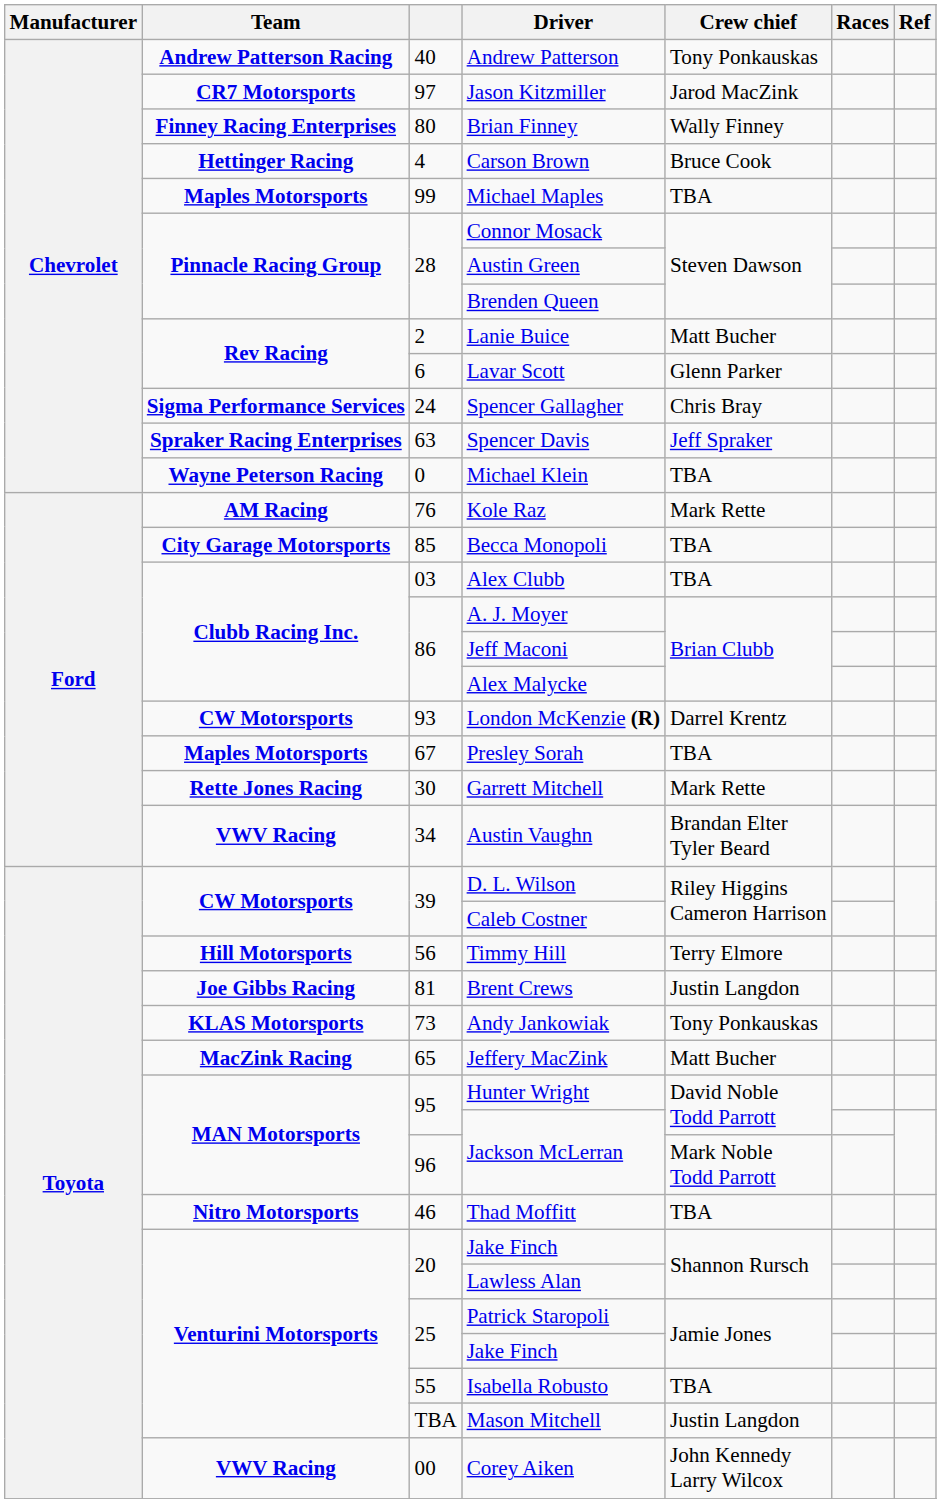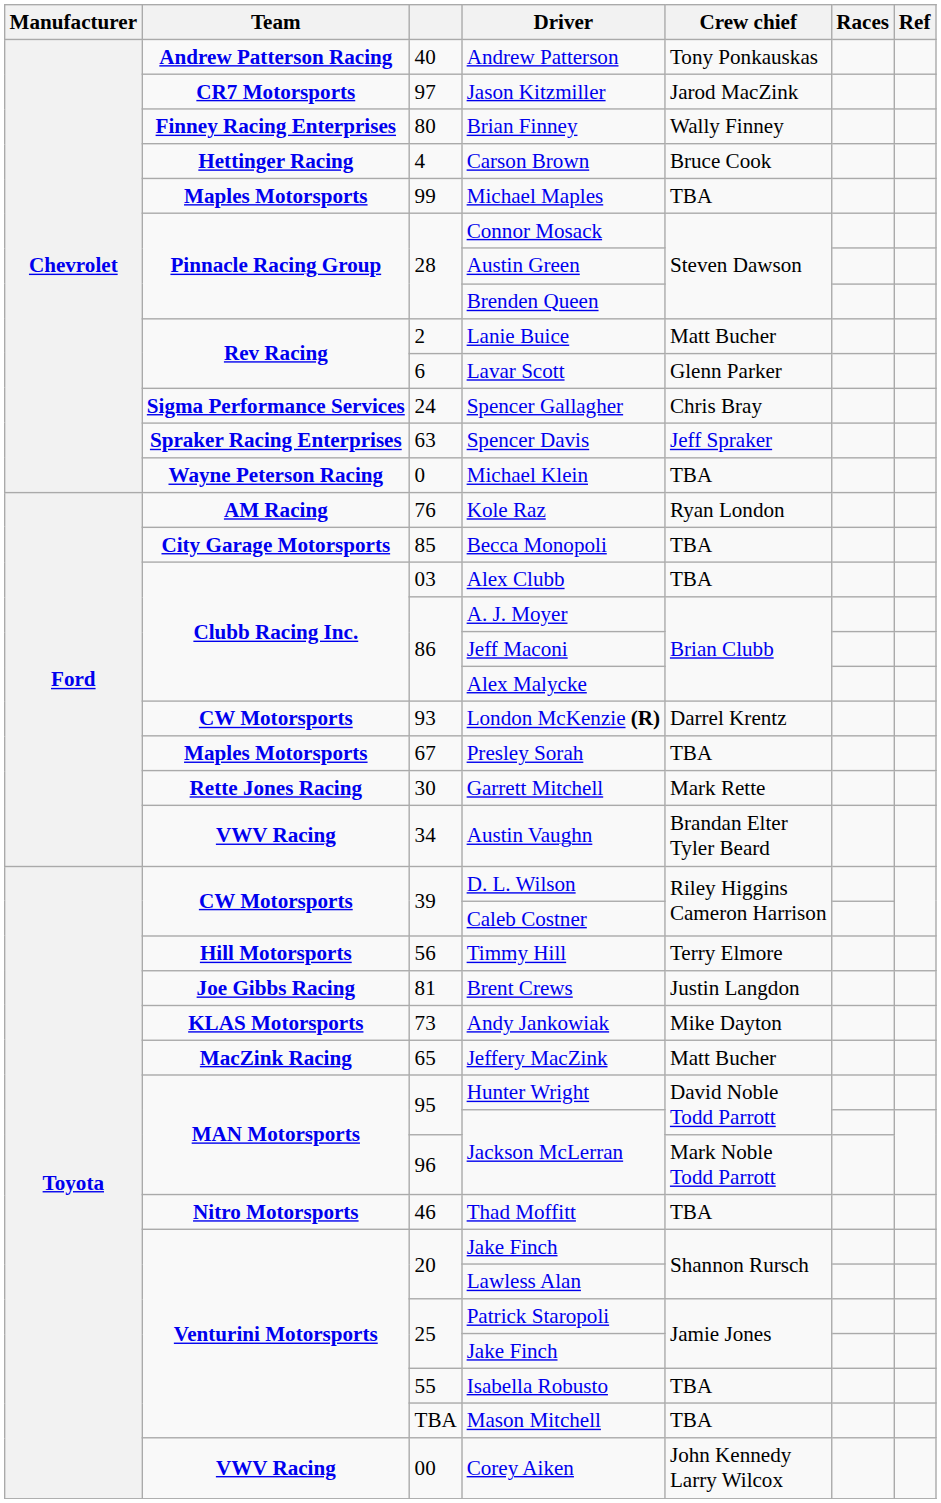Kole Raz | Crew chief: Mark Rette -> Ryan London
Andy Jankowiak | Crew chief: Tony Ponkauskas -> Mike Dayton
Mason Mitchell | Crew chief: Justin Langdon -> TBA
